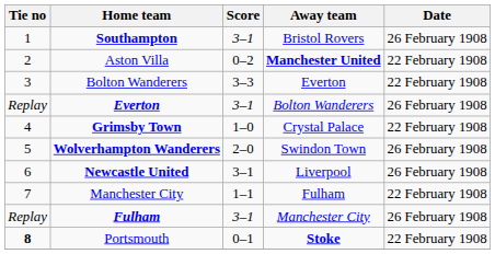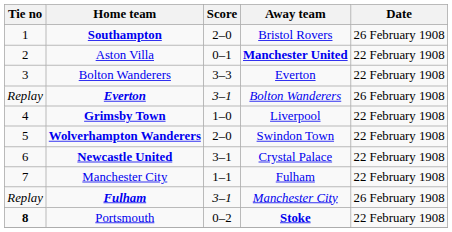Southampton | Score: 3–1 -> 2–0
Aston Villa | Score: 0–2 -> 0–1
Grimsby Town | Away team: Crystal Palace -> Liverpool
Wolverhampton Wanderers | Date: 26 February 1908 -> 22 February 1908
Newcastle United | Away team: Liverpool -> Crystal Palace
Newcastle United | Date: 26 February 1908 -> 22 February 1908
Portsmouth | Score: 0–1 -> 0–2
